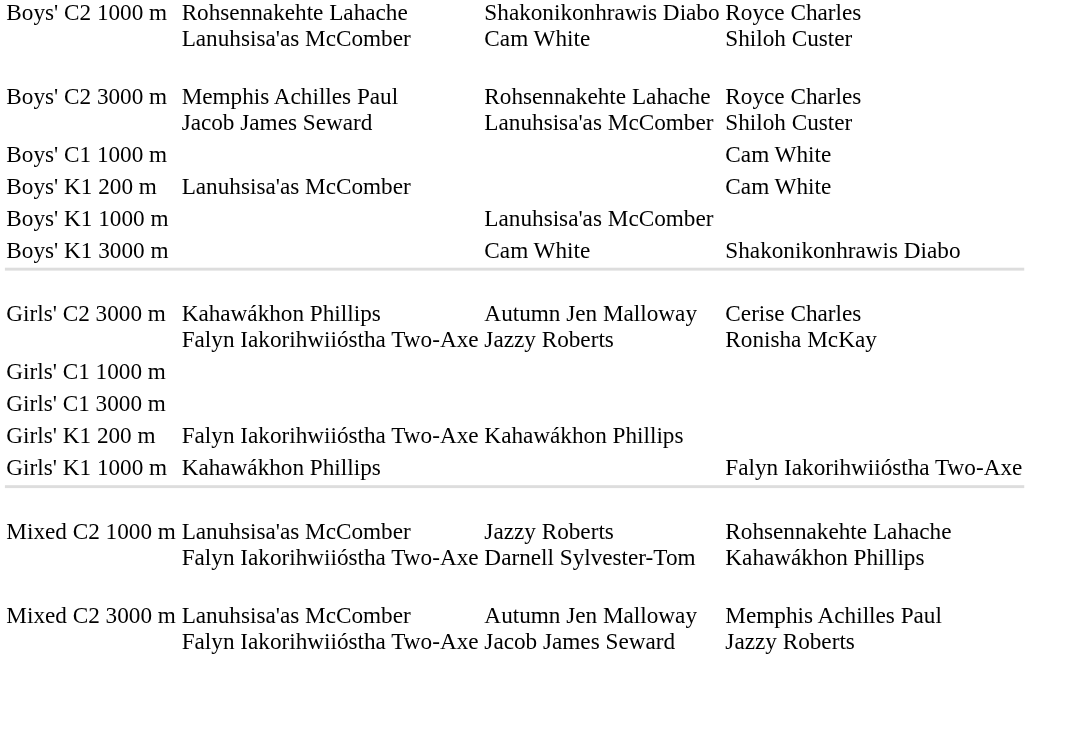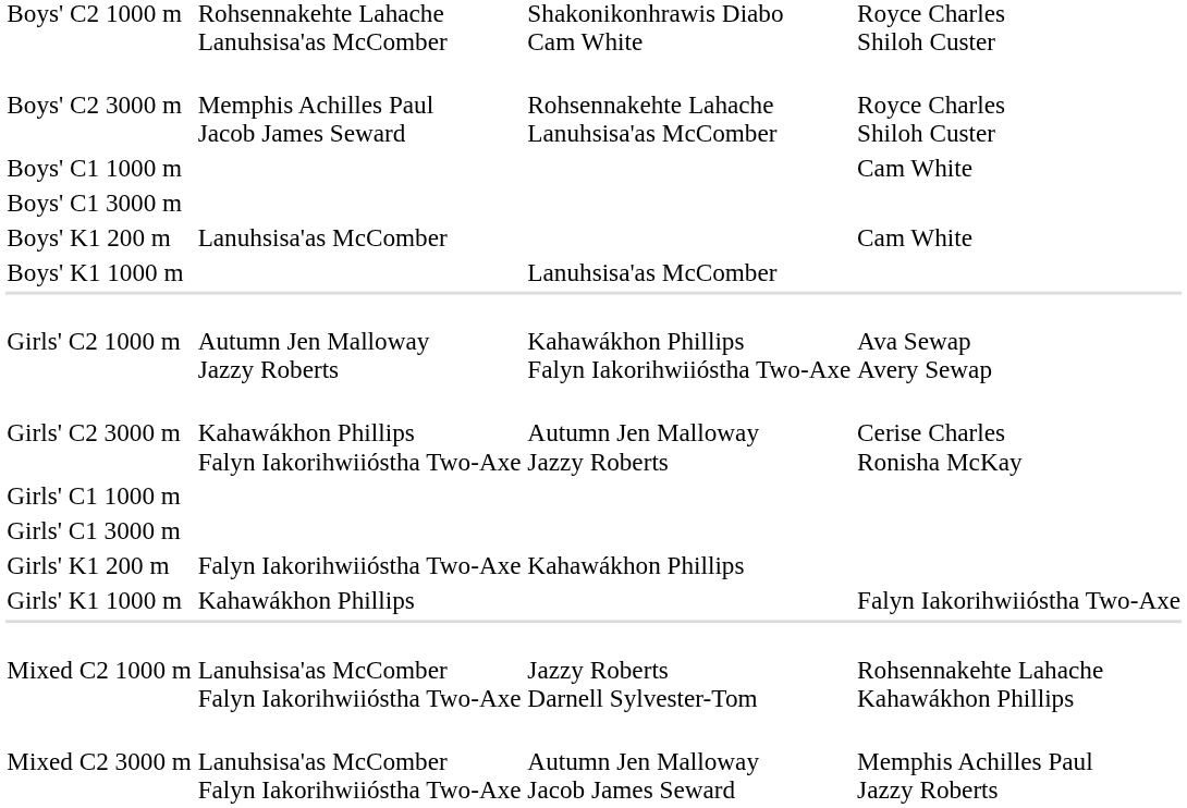+ row: Boys' C1 3000 m
- row: Boys' K1 3000 m | Cam White | Shakonikonhrawis Diabo
+ row: Girls' C2 1000 m | Autumn Jen Malloway Jazzy Roberts | Kahawákhon Phillips Falyn Iakorihwiióstha Two-Axe | Ava Sewap Avery Sewap
